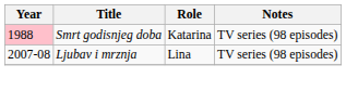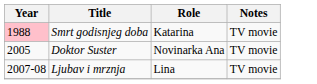Smrt godisnjeg doba | Notes: TV series (98 episodes) -> TV movie
+ row: 2005 | Doktor Suster | Novinarka Ana | TV movie
Ljubav i mrznja | Notes: TV series (98 episodes) -> TV movie
